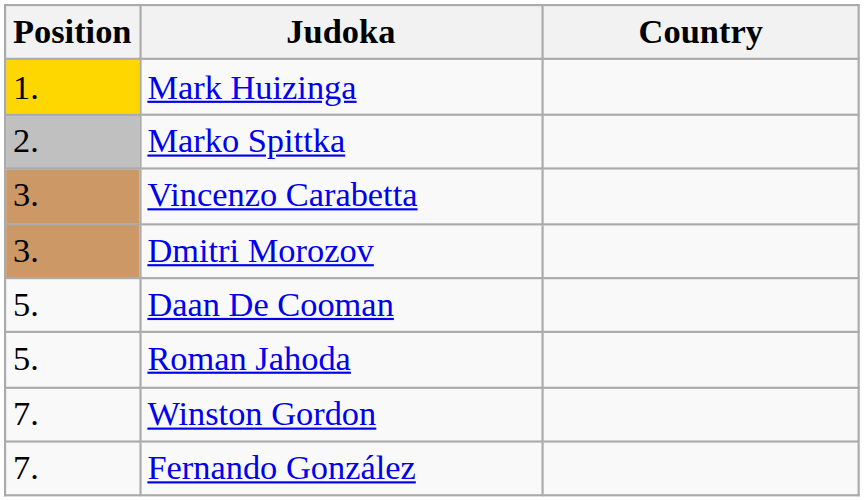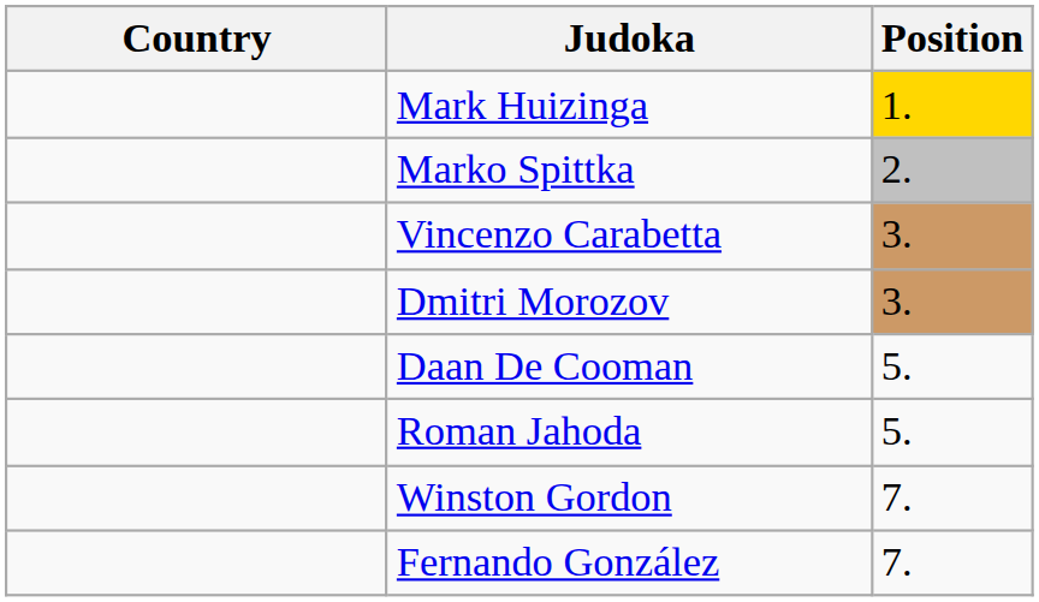columns swapped: Position <-> Country
